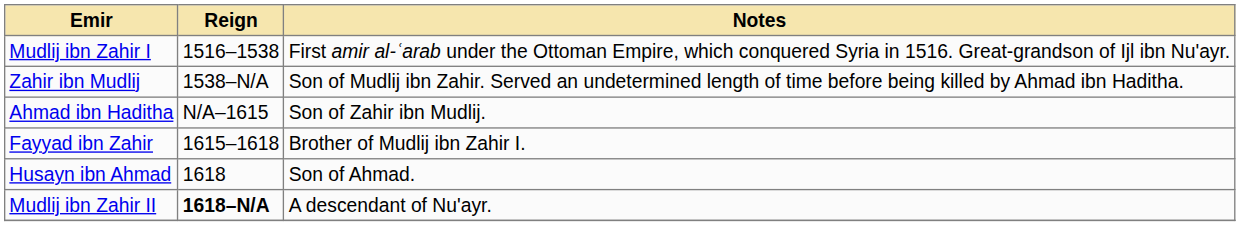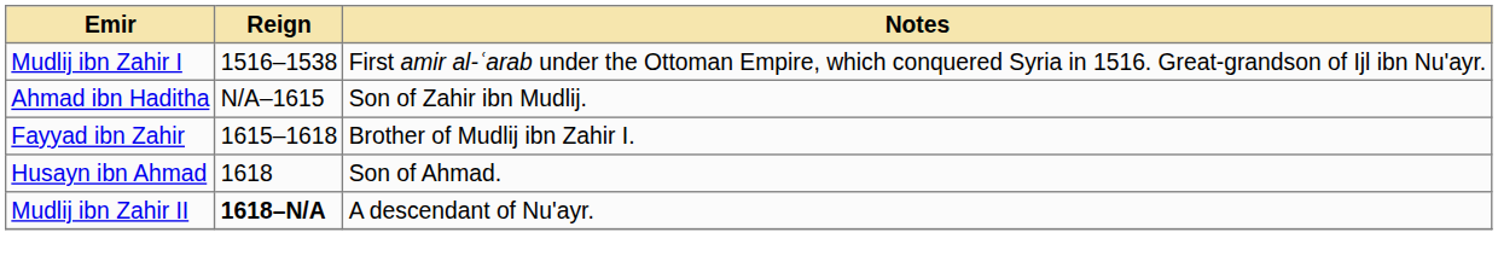- row: Zahir ibn Mudlij | 1538–N/A | Son of Mudlij ibn Zahir. Served an undetermined length of time before being killed by Ahmad ibn Haditha.
